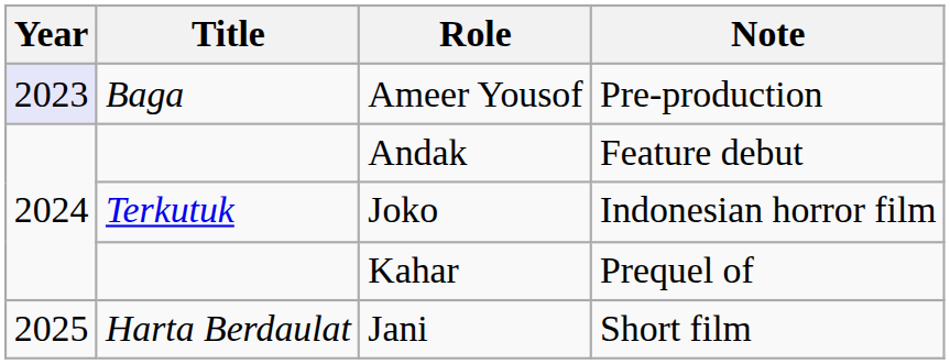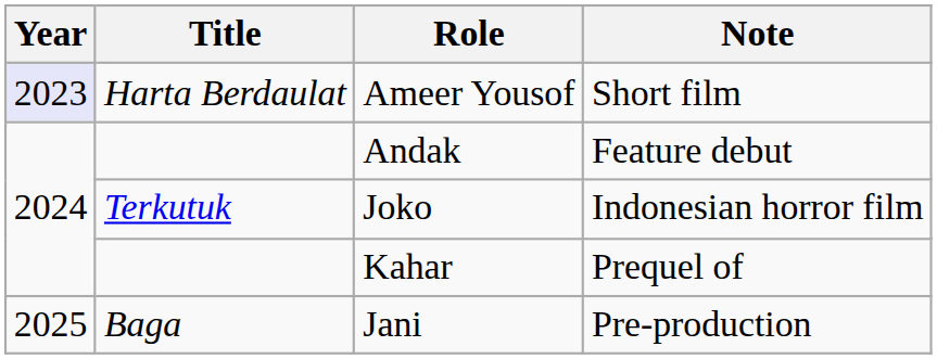Ameer Yousof | Title: Baga -> Harta Berdaulat
Ameer Yousof | Note: Pre-production -> Short film
Jani | Title: Harta Berdaulat -> Baga
Jani | Note: Short film -> Pre-production
